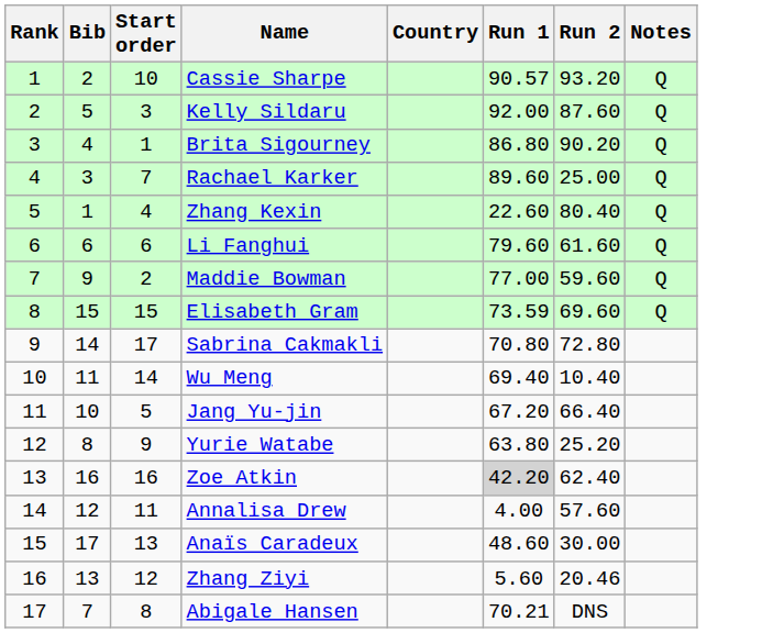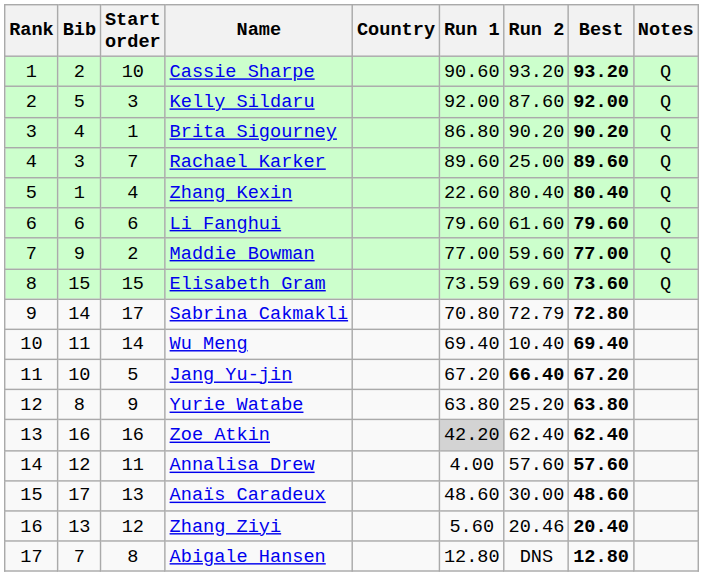+ column: Best | 93.20 | 92.00 | 90.20 | 89.60 | 80.40 | 79.60 | 77.00 | 73.60 | 72.80 | 69.40 | 67.20 | 63.80 | 62.40 | 57.60 | 48.60 | 20.40 | 12.80
Cassie Sharpe | Run 1: 90.57 -> 90.60
Sabrina Cakmakli | Run 2: 72.80 -> 72.79
Jang Yu-jin | Run 2: normal -> bold
Abigale Hansen | Run 1: 70.21 -> 12.80
